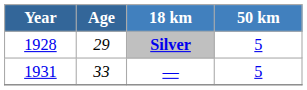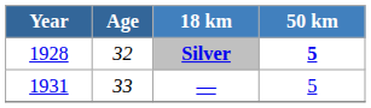Silver | Age: 29 -> 32
Silver | 50 km: normal -> bold
